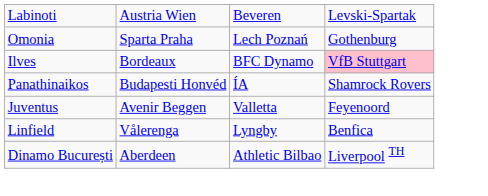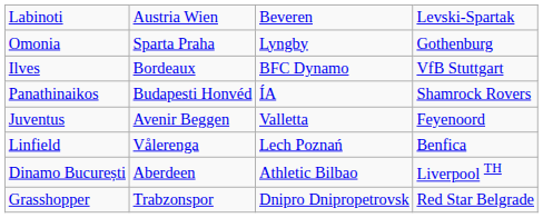Omonia | column 3: Lech Poznań -> Lyngby
Ilves | column 4: pink background -> no background
Linfield | column 3: Lyngby -> Lech Poznań
+ row: Grasshopper | Trabzonspor | Dnipro Dnipropetrovsk | Red Star Belgrade
